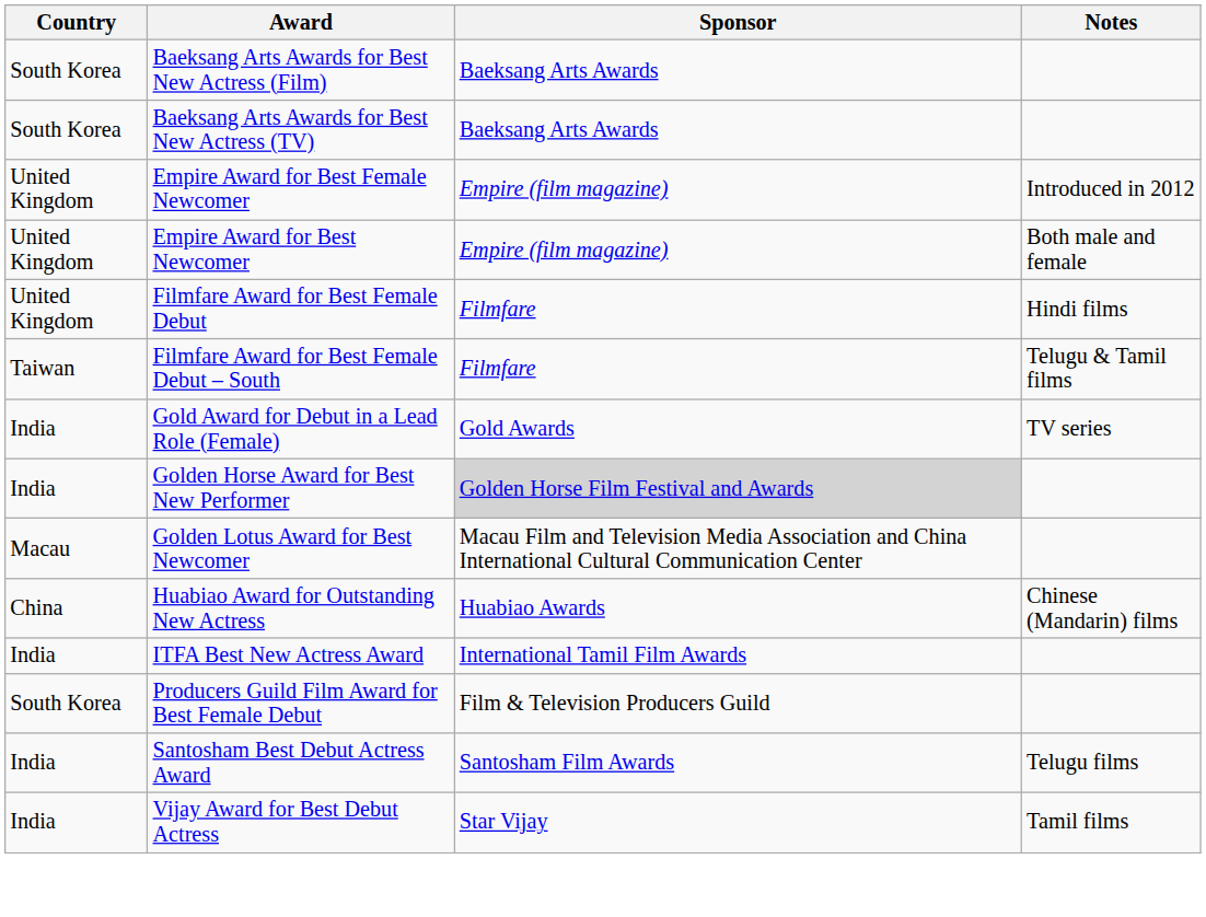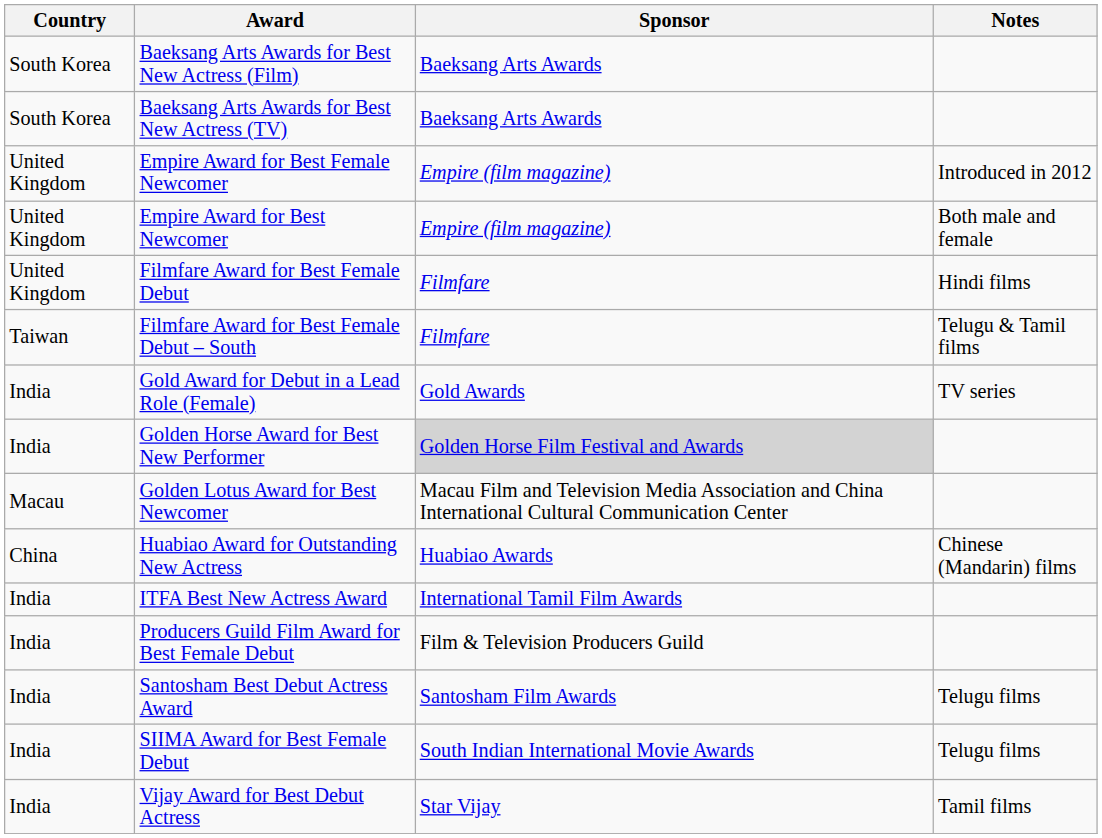Producers Guild Film Award for Best Female Debut | Country: South Korea -> India
+ row: India | SIIMA Award for Best Female Debut | South Indian International Movie Awards | Telugu films
